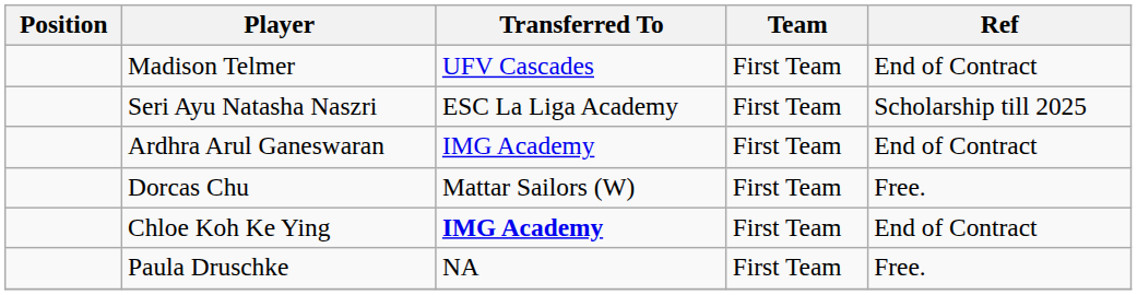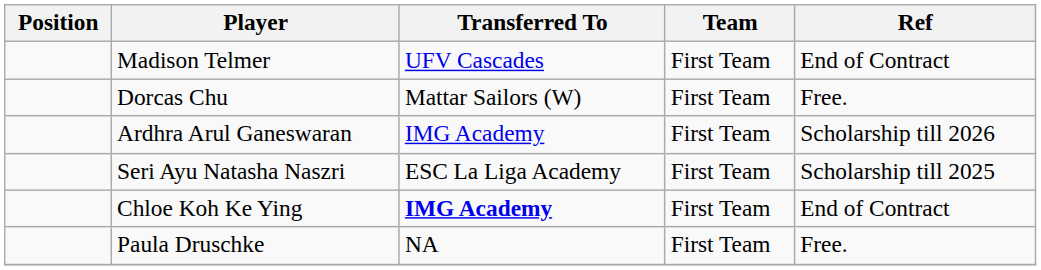rows swapped: Seri Ayu Natasha Naszri <-> Dorcas Chu
Ardhra Arul Ganeswaran | Ref: End of Contract -> Scholarship till 2026
